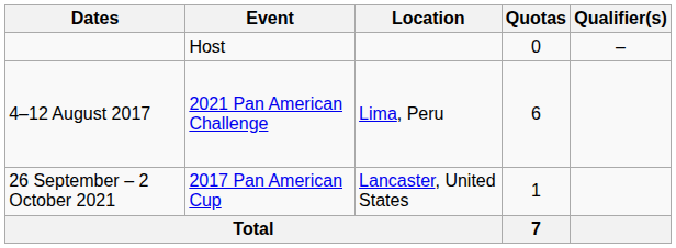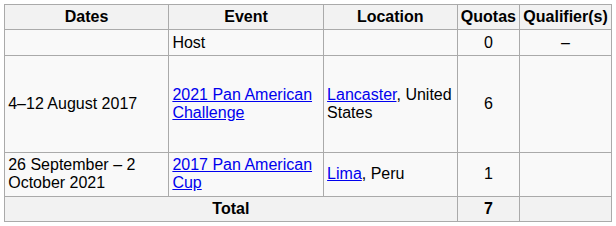4–12 August 2017 | Location: Lima, Peru -> Lancaster, United States
26 September – 2 October 2021 | Location: Lancaster, United States -> Lima, Peru
